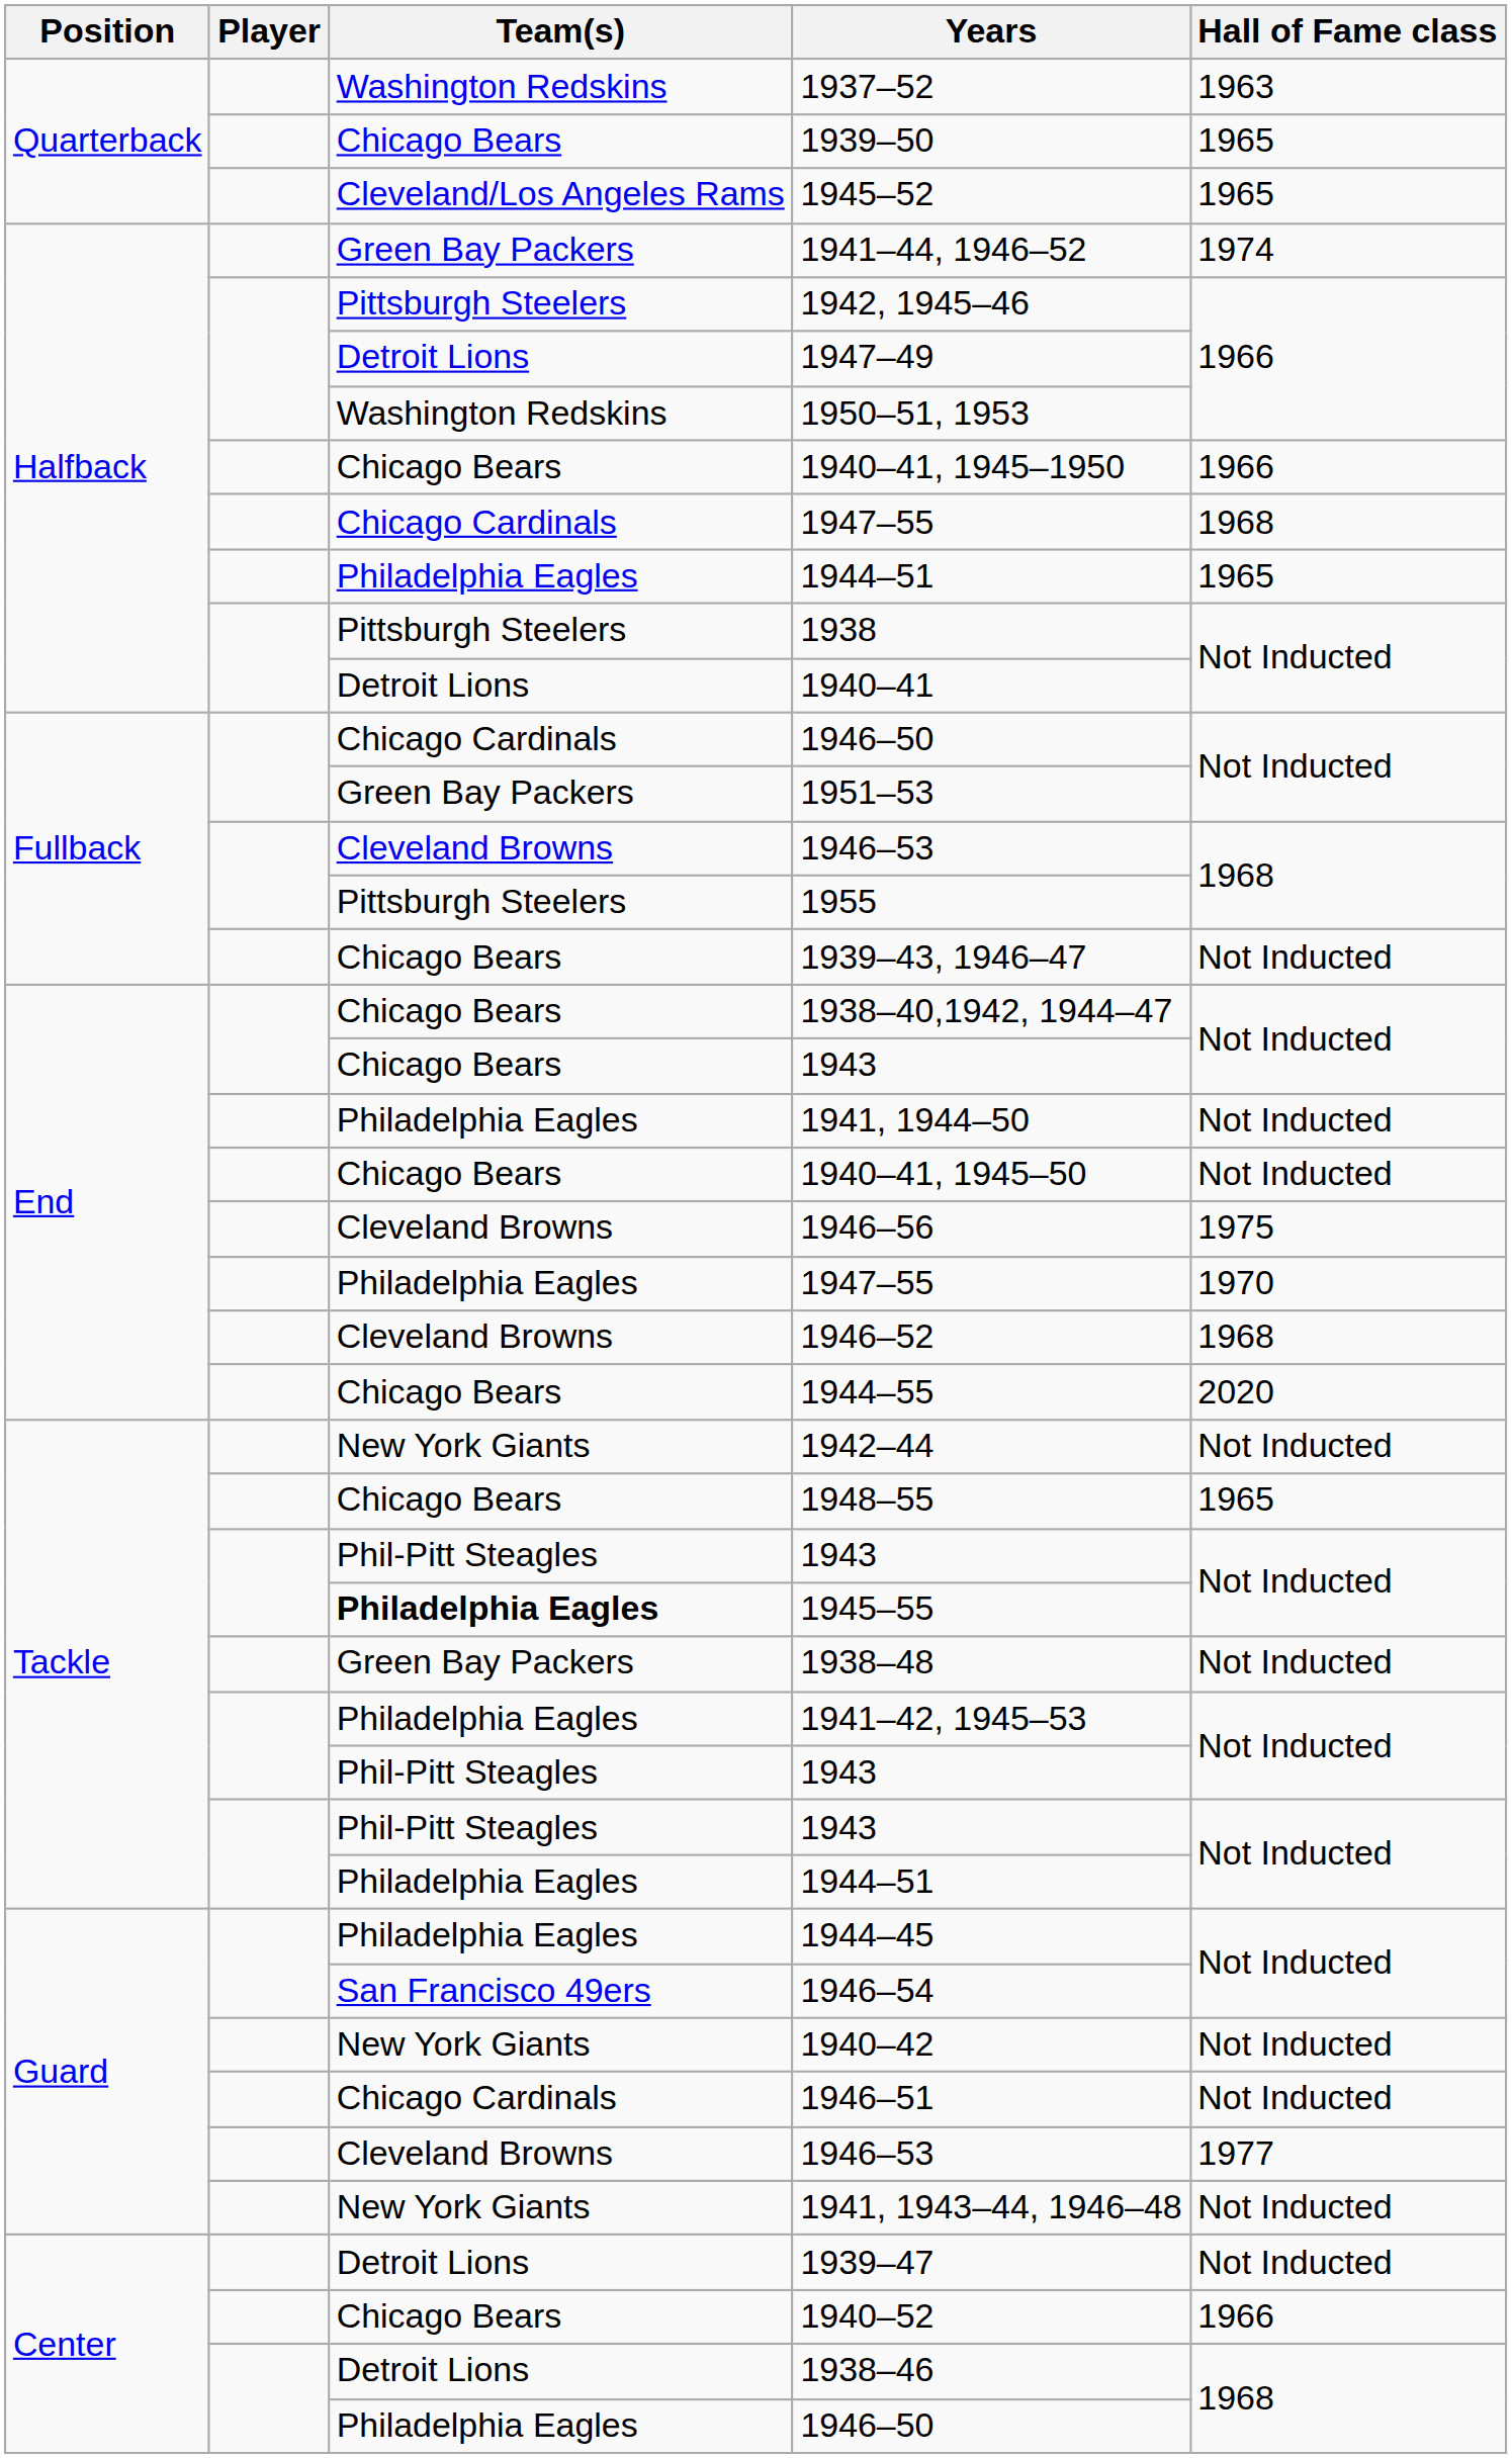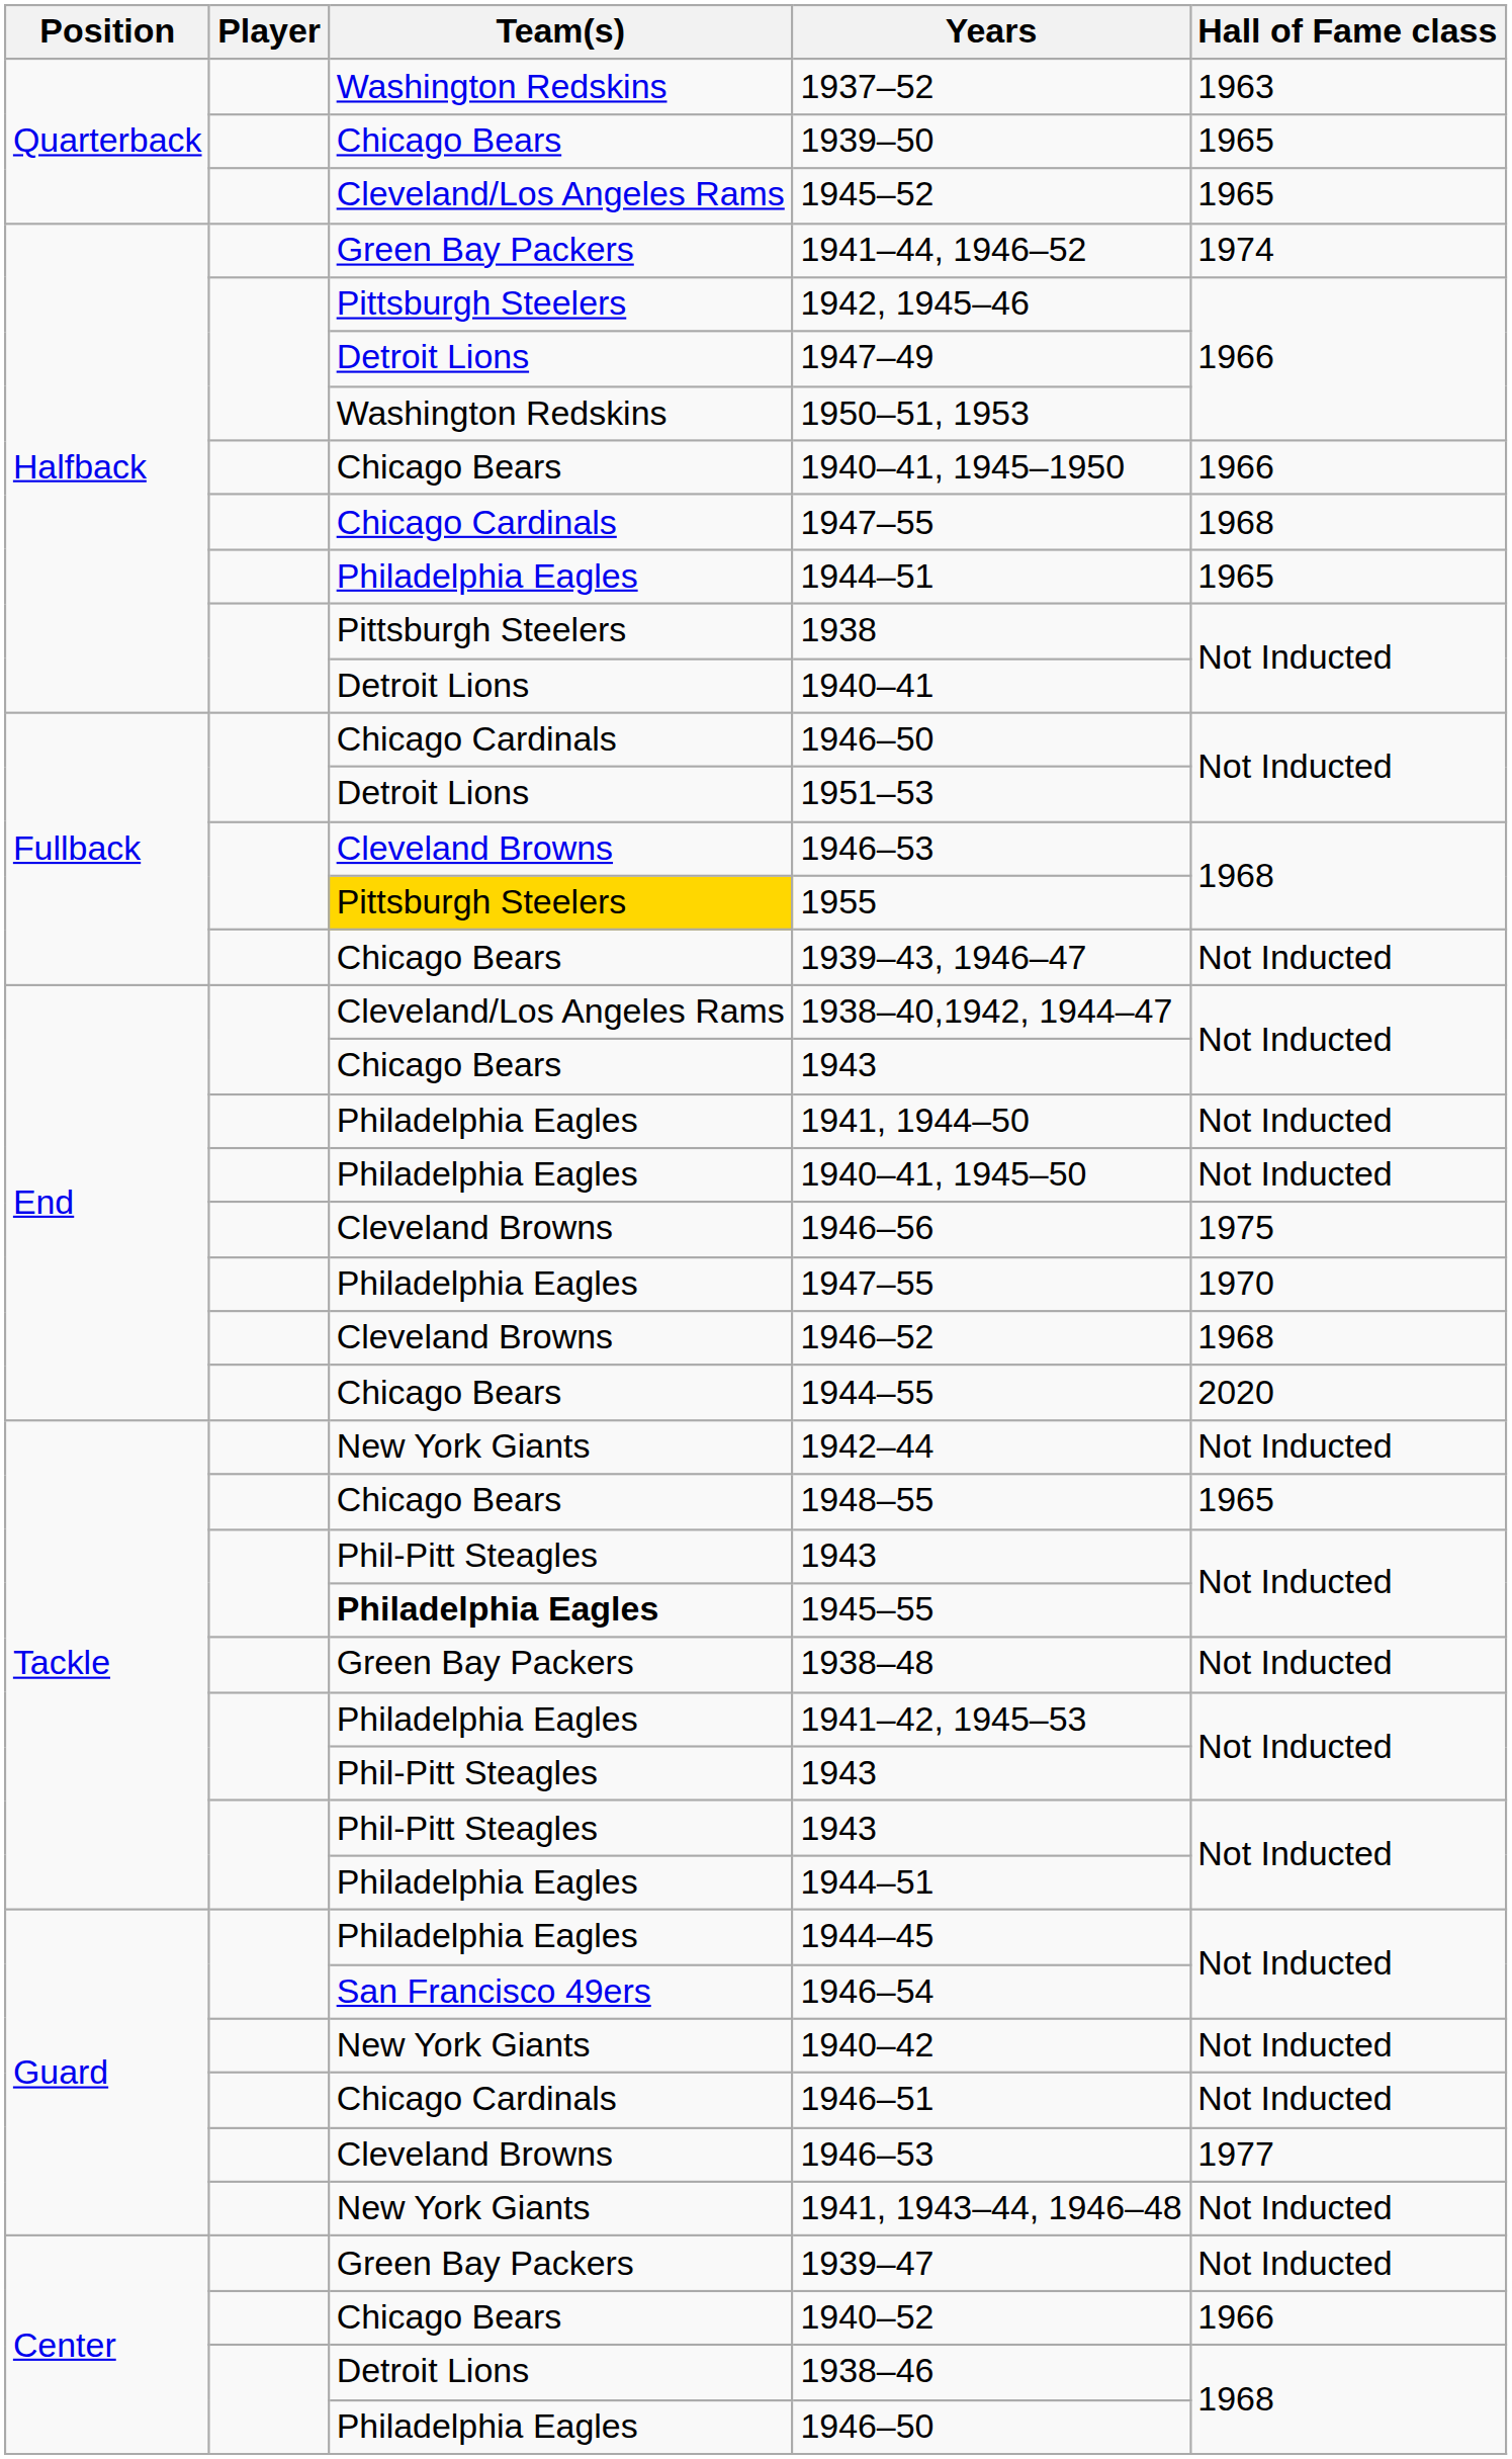1951–53 | Team(s): Green Bay Packers -> Detroit Lions
1955 | Team(s): no background -> gold background
1938–40,1942, 1944–47 | Team(s): Chicago Bears -> Cleveland/Los Angeles Rams
1940–41, 1945–50 | Team(s): Chicago Bears -> Philadelphia Eagles
1939–47 | Team(s): Detroit Lions -> Green Bay Packers
